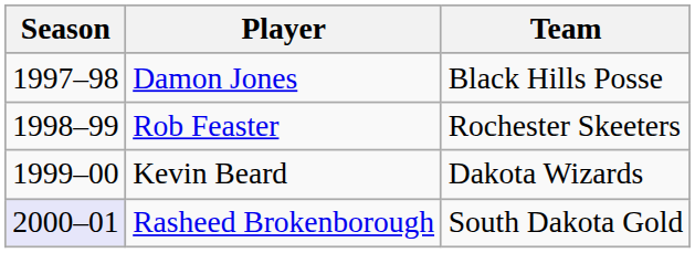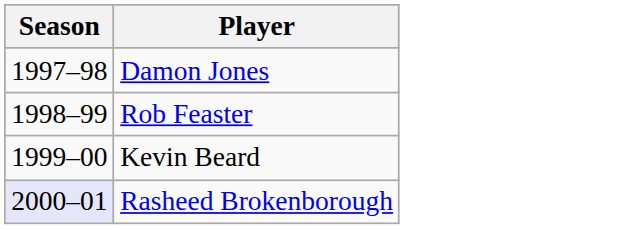- column: Team | Black Hills Posse | Rochester Skeeters | Dakota Wizards | South Dakota Gold
